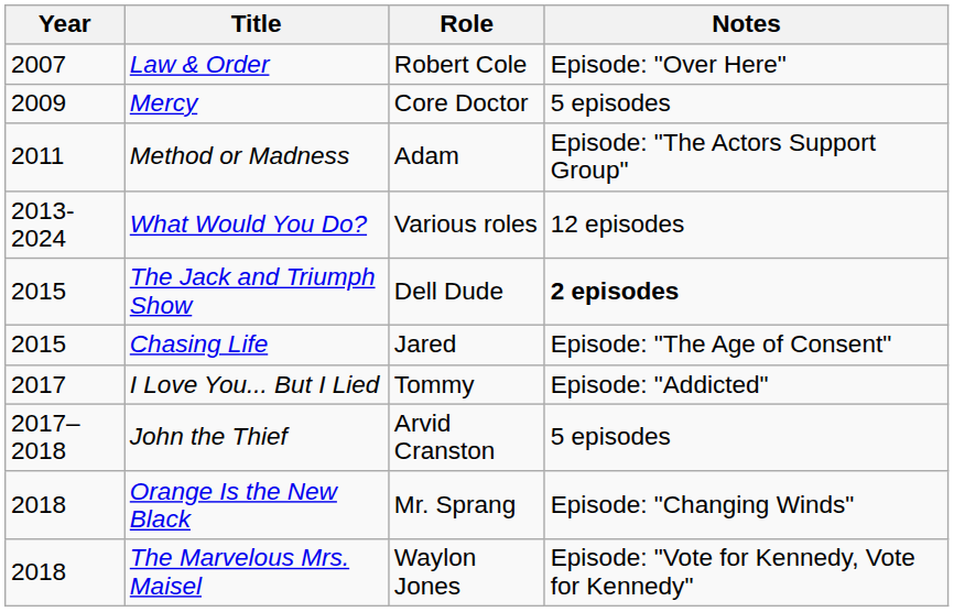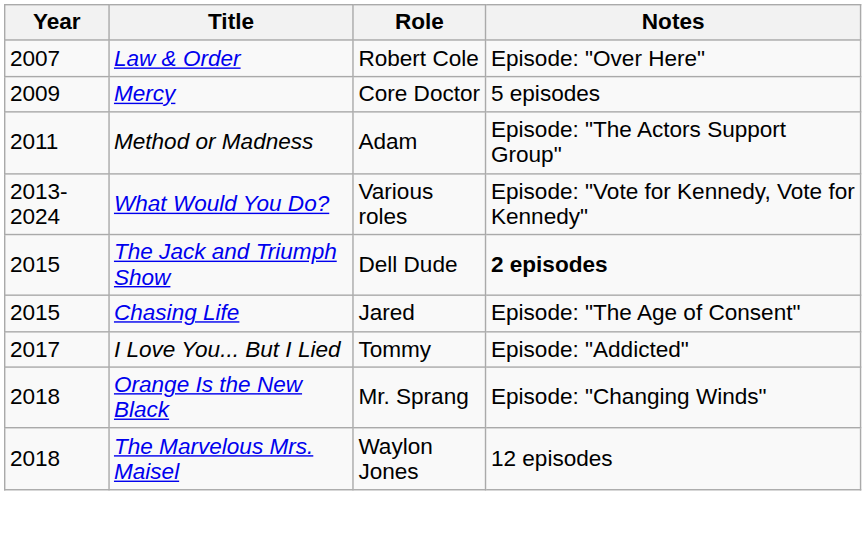What Would You Do? | Notes: 12 episodes -> Episode: "Vote for Kennedy, Vote for Kennedy"
- row: 2017–2018 | John the Thief | Arvid Cranston | 5 episodes
The Marvelous Mrs. Maisel | Notes: Episode: "Vote for Kennedy, Vote for Kennedy" -> 12 episodes
